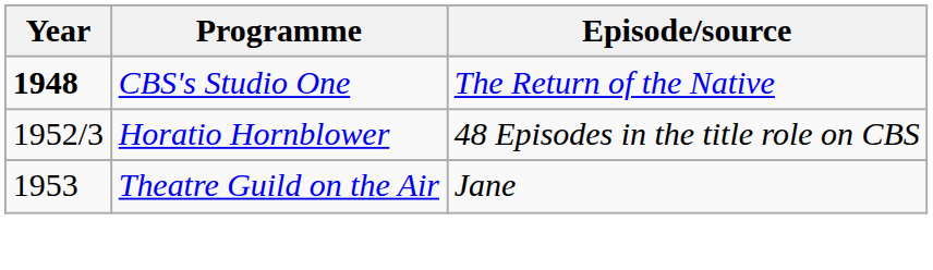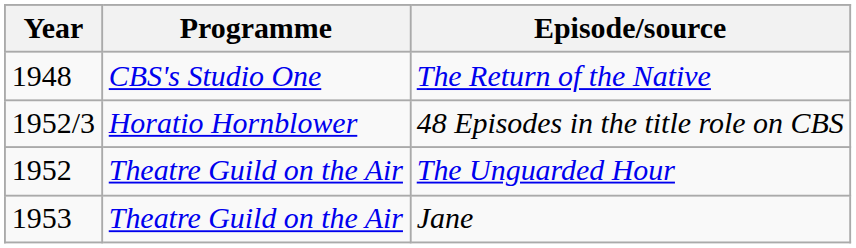The Return of the Native | Year: bold -> normal
+ row: 1952 | Theatre Guild on the Air | The Unguarded Hour
